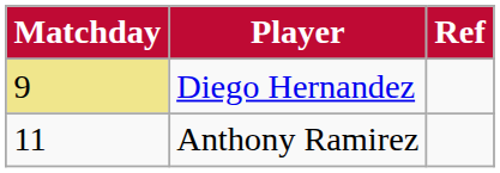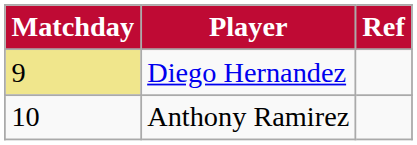Anthony Ramirez | Matchday: 11 -> 10
